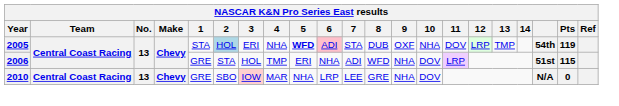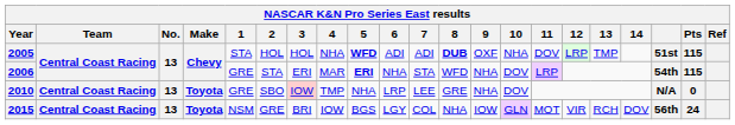2005 | 2: lightblue background -> no background
2005 | 3: ERI -> HOL
2005 | 6: pink background -> no background
2005 | 7: STA -> ADI
2005 | 8: normal -> bold
2005 | column 19: 54th -> 51st
2005 | Pts: 119 -> 115
2006 | 3: HOL -> ERI
2006 | 4: TMP -> MAR
2006 | 5: normal -> bold
2006 | 7: ADI -> STA
2006 | column 19: 51st -> 54th
2010 | Make: Chevy -> Toyota
2010 | 4: MAR -> TMP
+ row: 2015 | Central Coast Racing | 13 | Toyota | NSM | GRE | BRI | IOW | BGS | LGY | COL | NHA | IOW | GLN | MOT | VIR | RCH | DOV | 56th | 24
